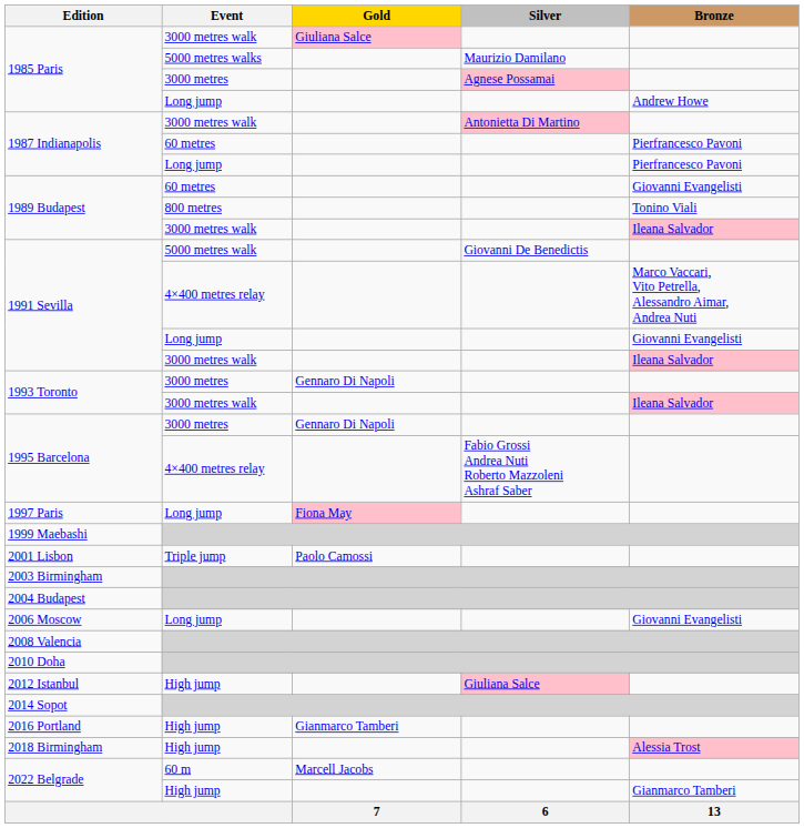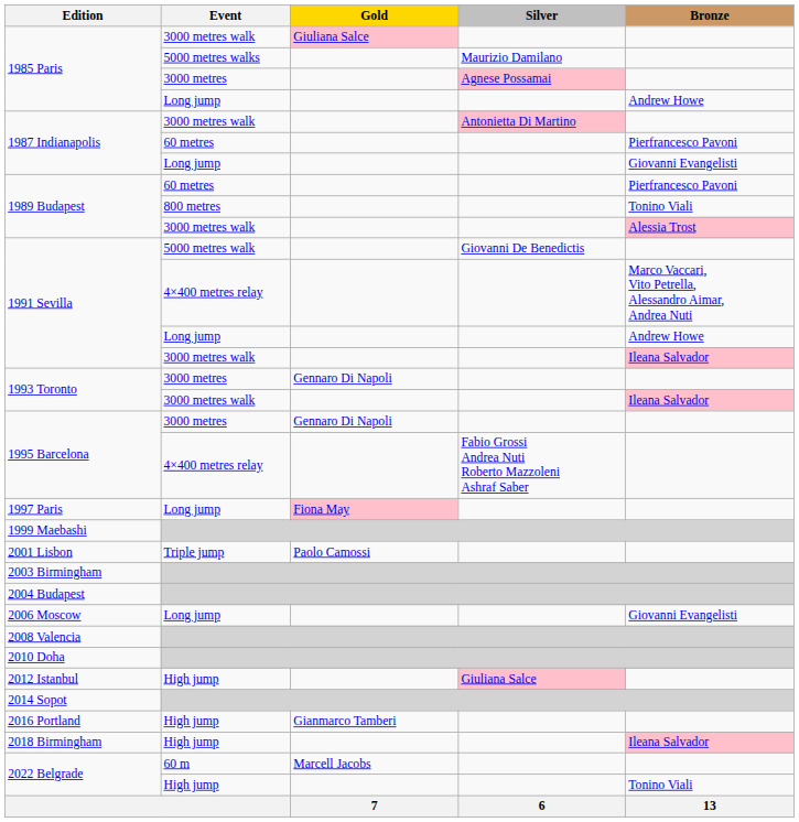1987 Indianapolis / Long jump | Bronze: Pierfrancesco Pavoni -> Giovanni Evangelisti
1989 Budapest / 60 metres | Bronze: Giovanni Evangelisti -> Pierfrancesco Pavoni
1989 Budapest / 3000 metres walk | Bronze: Ileana Salvador -> Alessia Trost
1991 Sevilla / Long jump | Bronze: Giovanni Evangelisti -> Andrew Howe
2018 Birmingham | Bronze: Alessia Trost -> Ileana Salvador
2022 Belgrade / High jump | Bronze: Gianmarco Tamberi -> Tonino Viali
